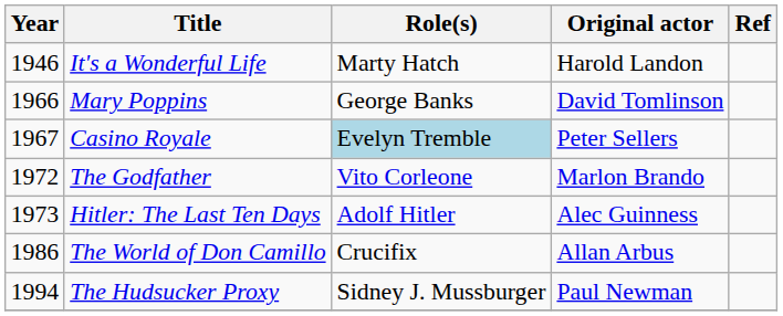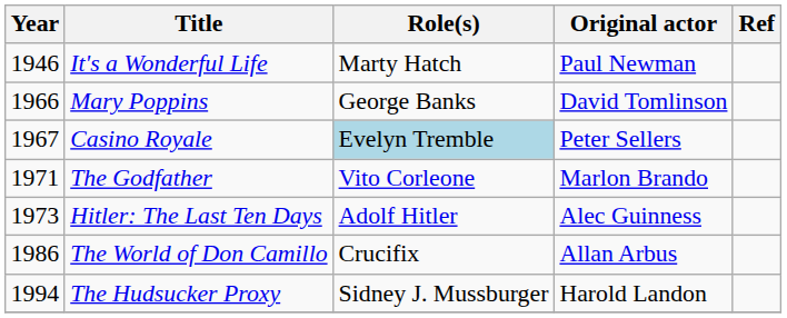It's a Wonderful Life | Original actor: Harold Landon -> Paul Newman
The Godfather | Year: 1972 -> 1971
The Hudsucker Proxy | Original actor: Paul Newman -> Harold Landon
